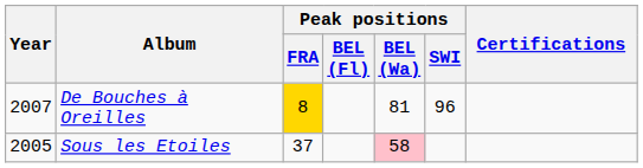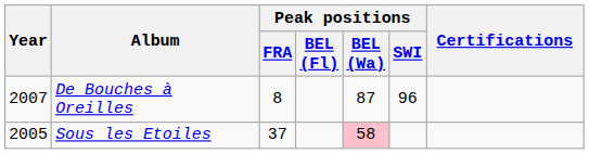De Bouches à Oreilles | Peak positions / FRA: gold background -> no background
De Bouches à Oreilles | Peak positions / BEL (Wa): 81 -> 87
